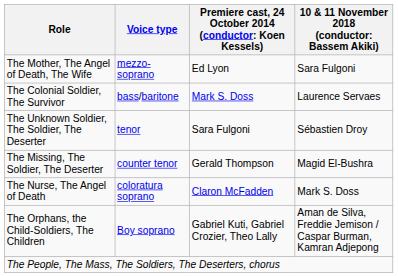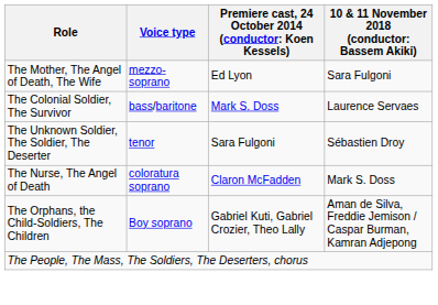- row: The Missing, The Soldier, The Deserter | counter tenor | Gerald Thompson | Magid El-Bushra
